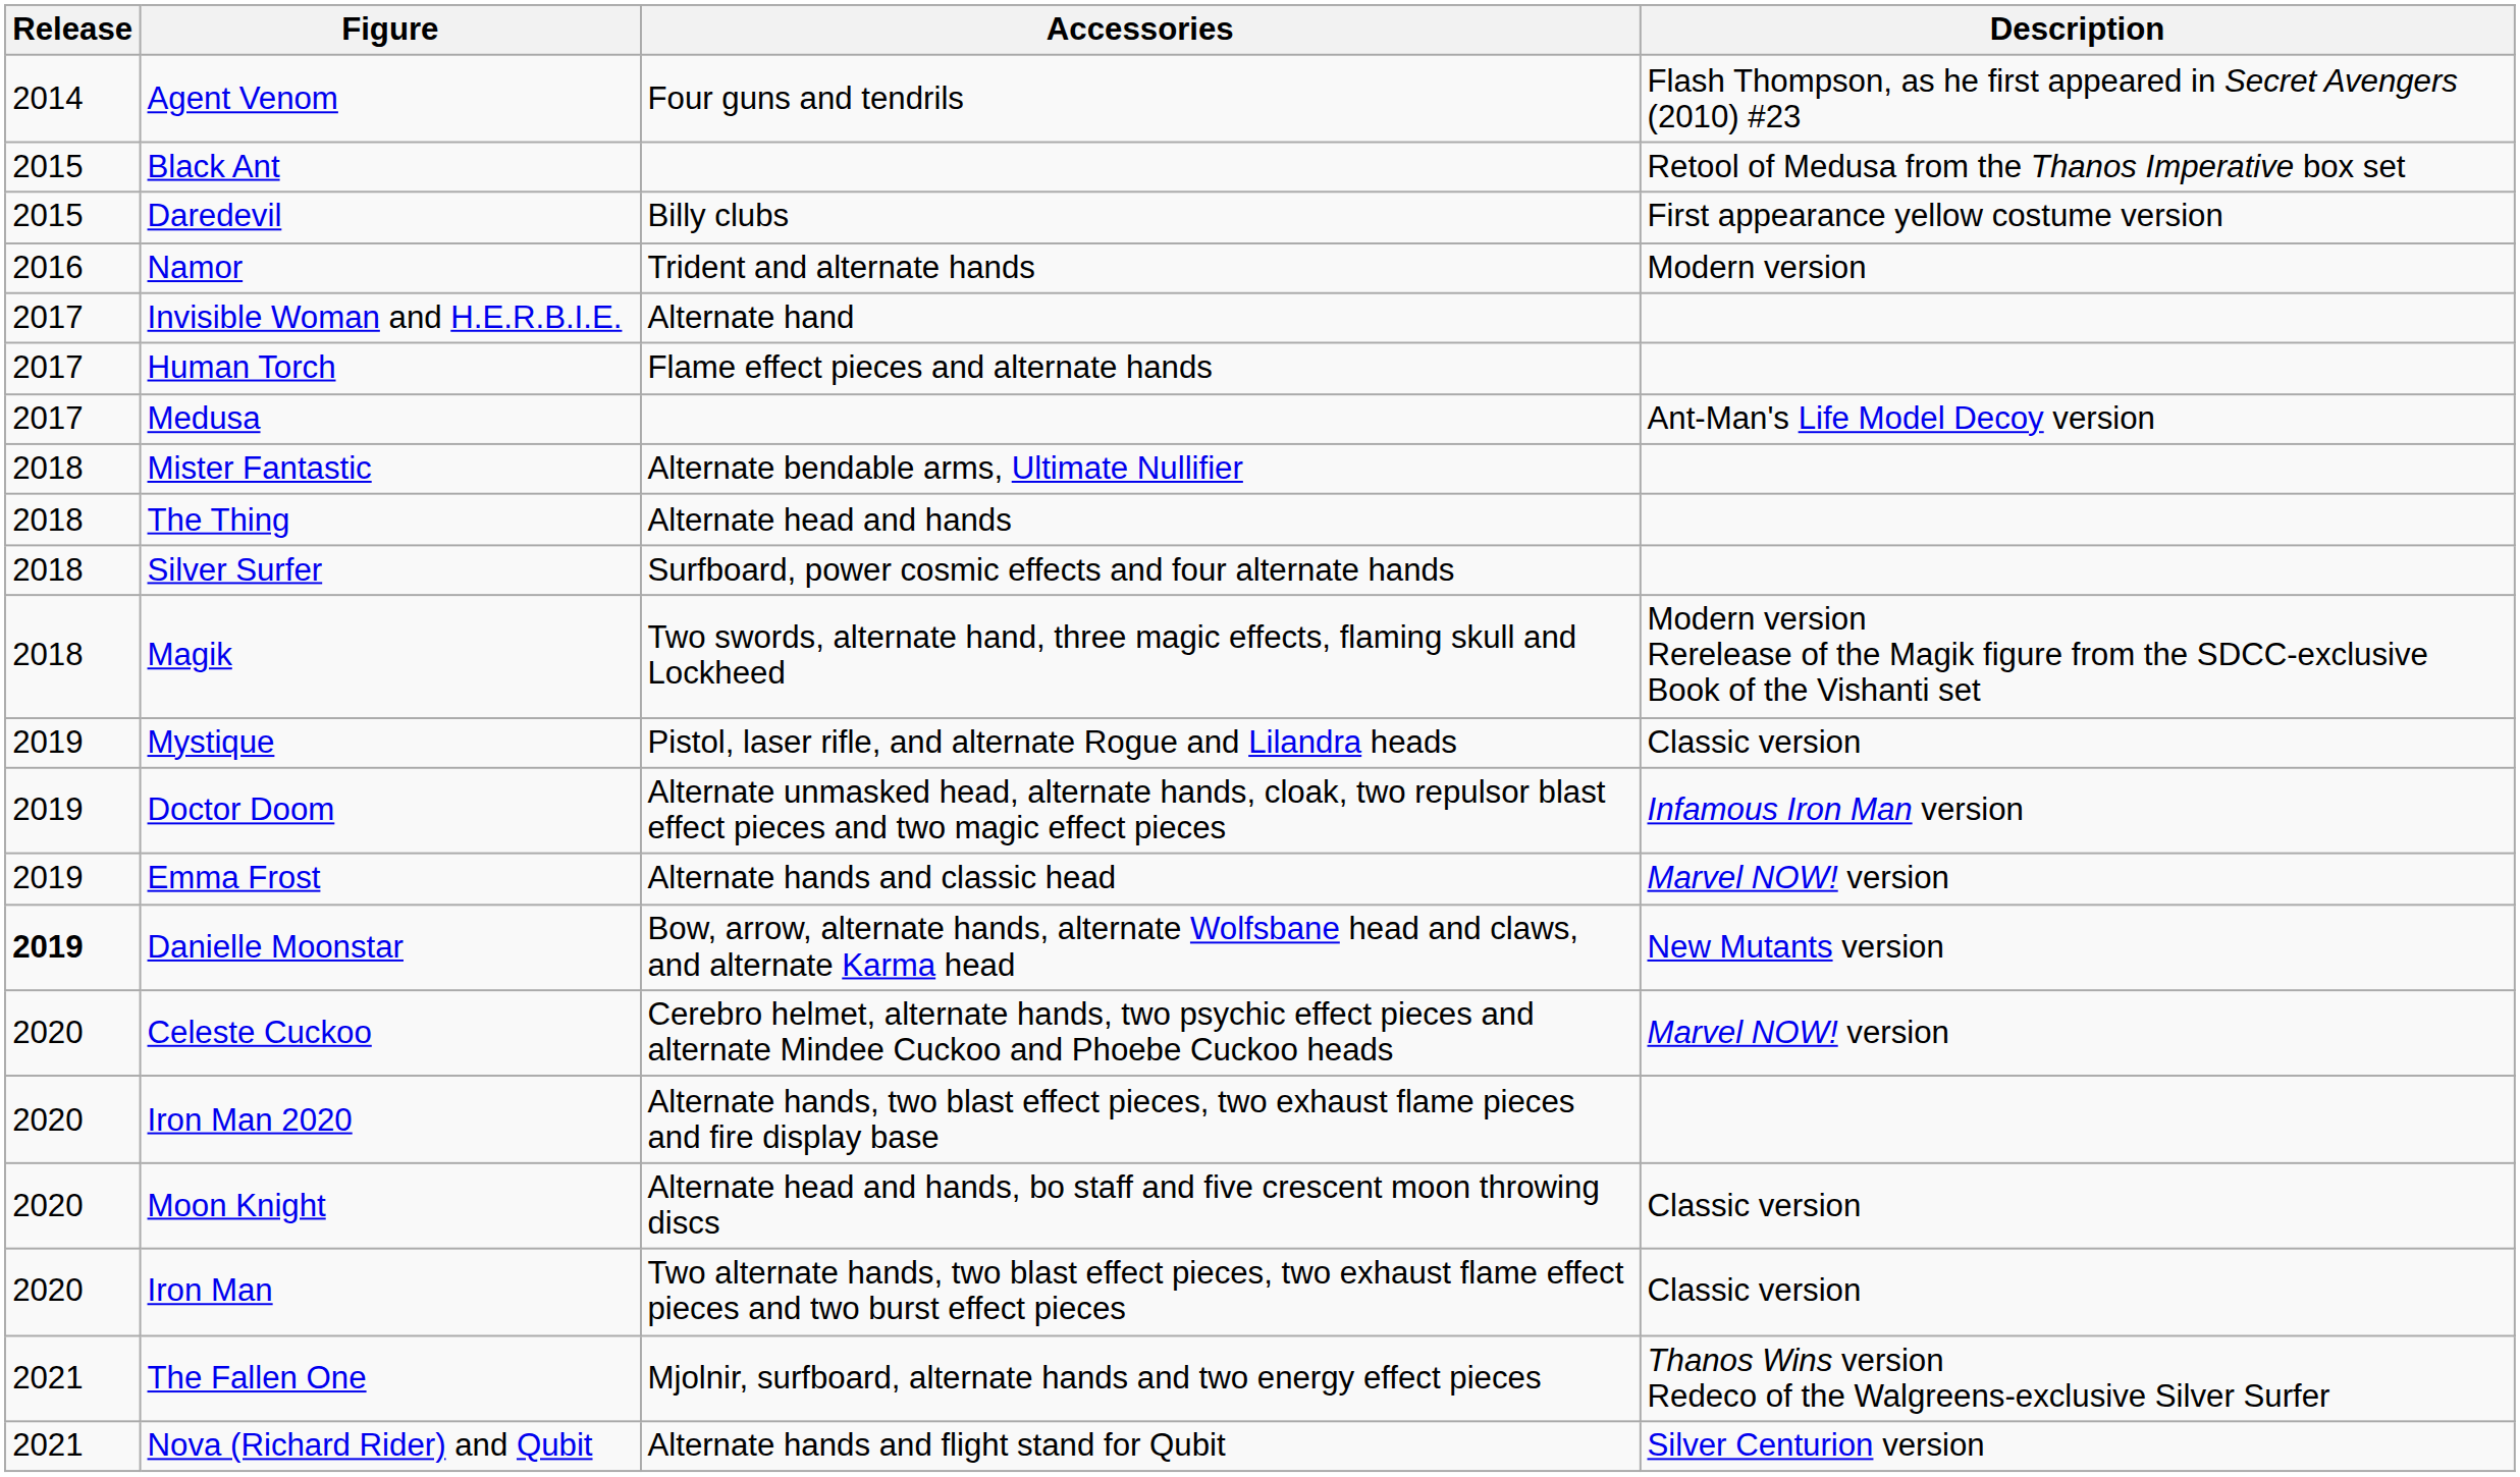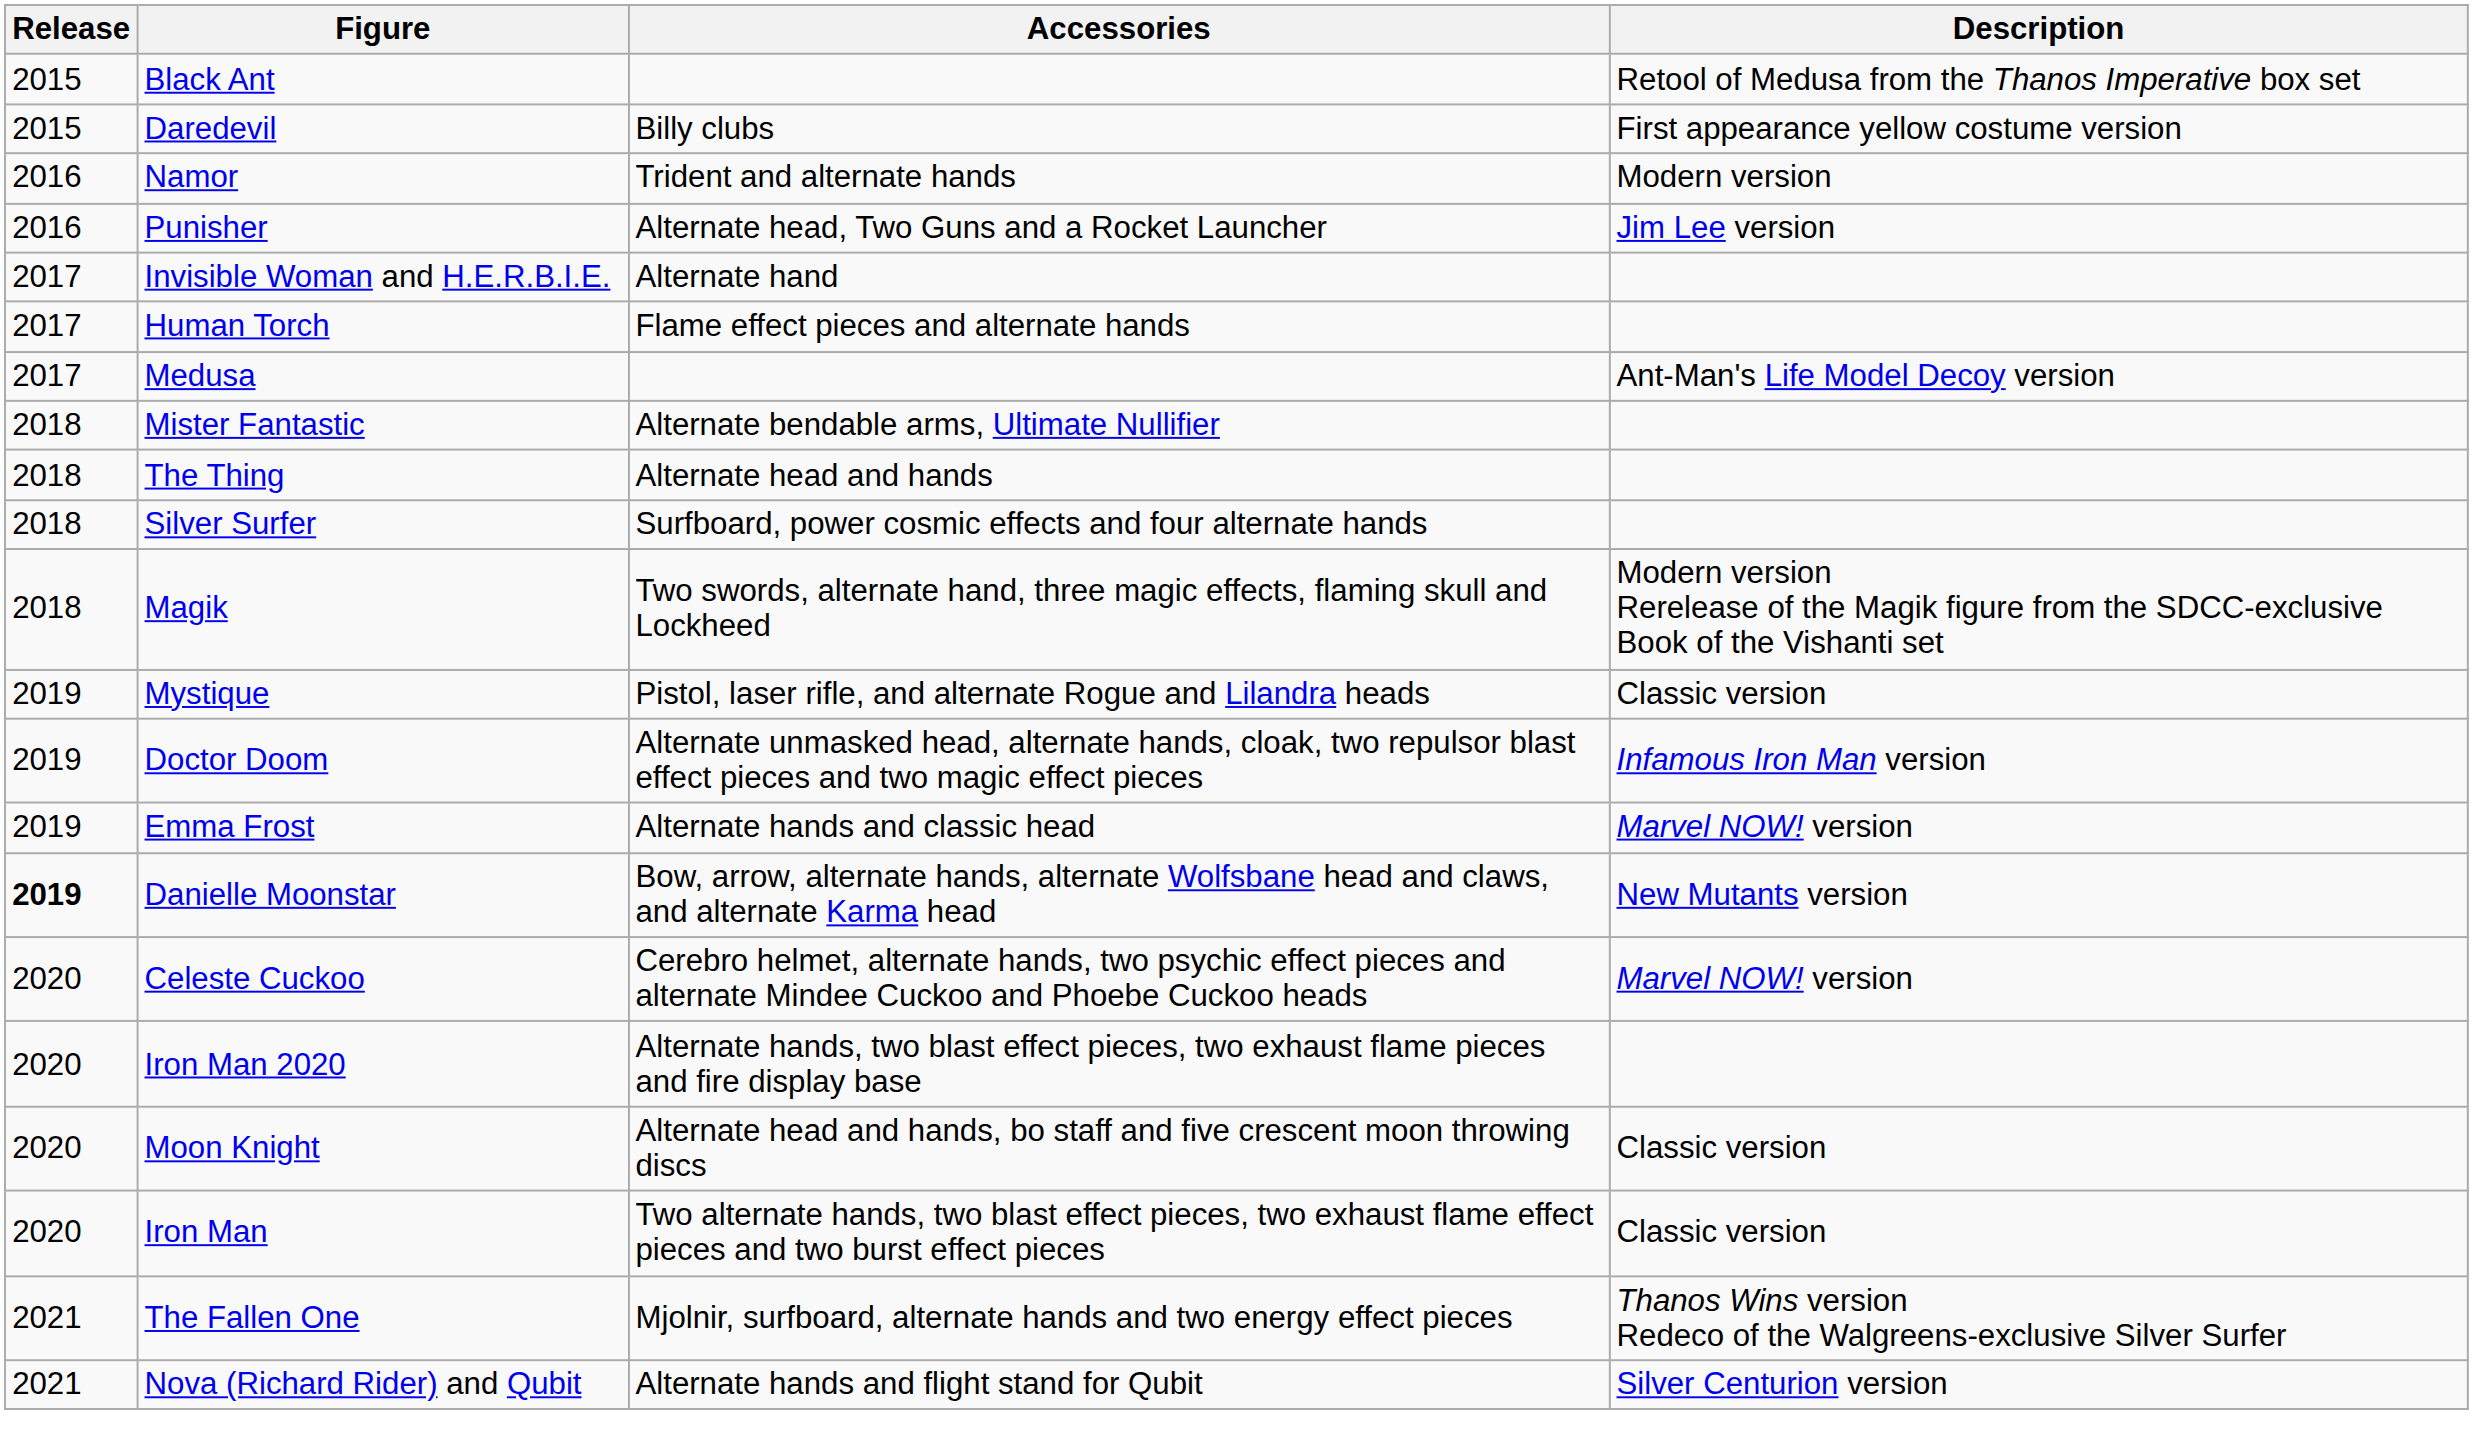- row: 2014 | Agent Venom | Four guns and tendrils | Flash Thompson, as he first appeared in Secret Avengers (2010) #23
+ row: 2016 | Punisher | Alternate head, Two Guns and a Rocket Launcher | Jim Lee version
